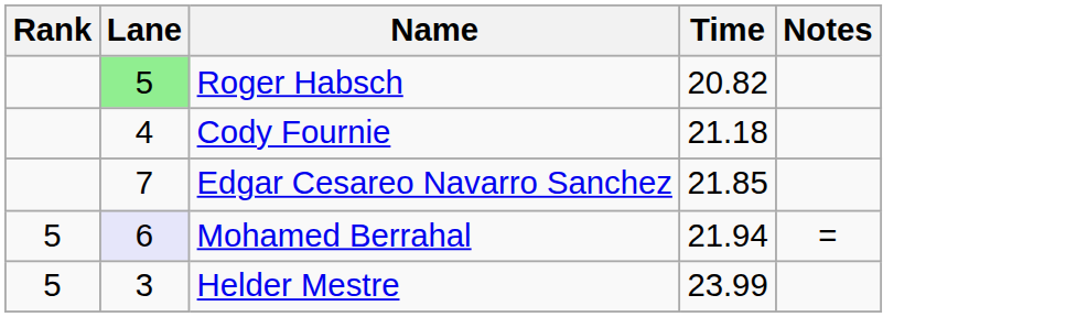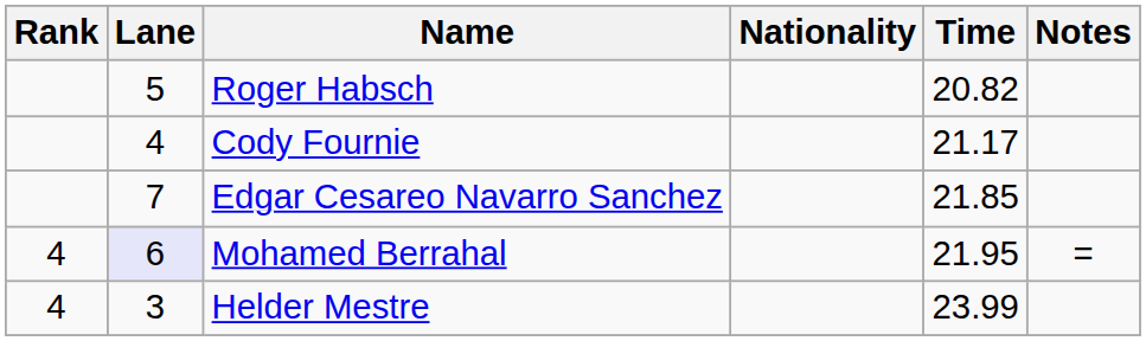+ column: Nationality
Roger Habsch | Lane: lightgreen background -> no background
Cody Fournie | Time: 21.18 -> 21.17
Mohamed Berrahal | Rank: 5 -> 4
Mohamed Berrahal | Time: 21.94 -> 21.95
Helder Mestre | Rank: 5 -> 4
